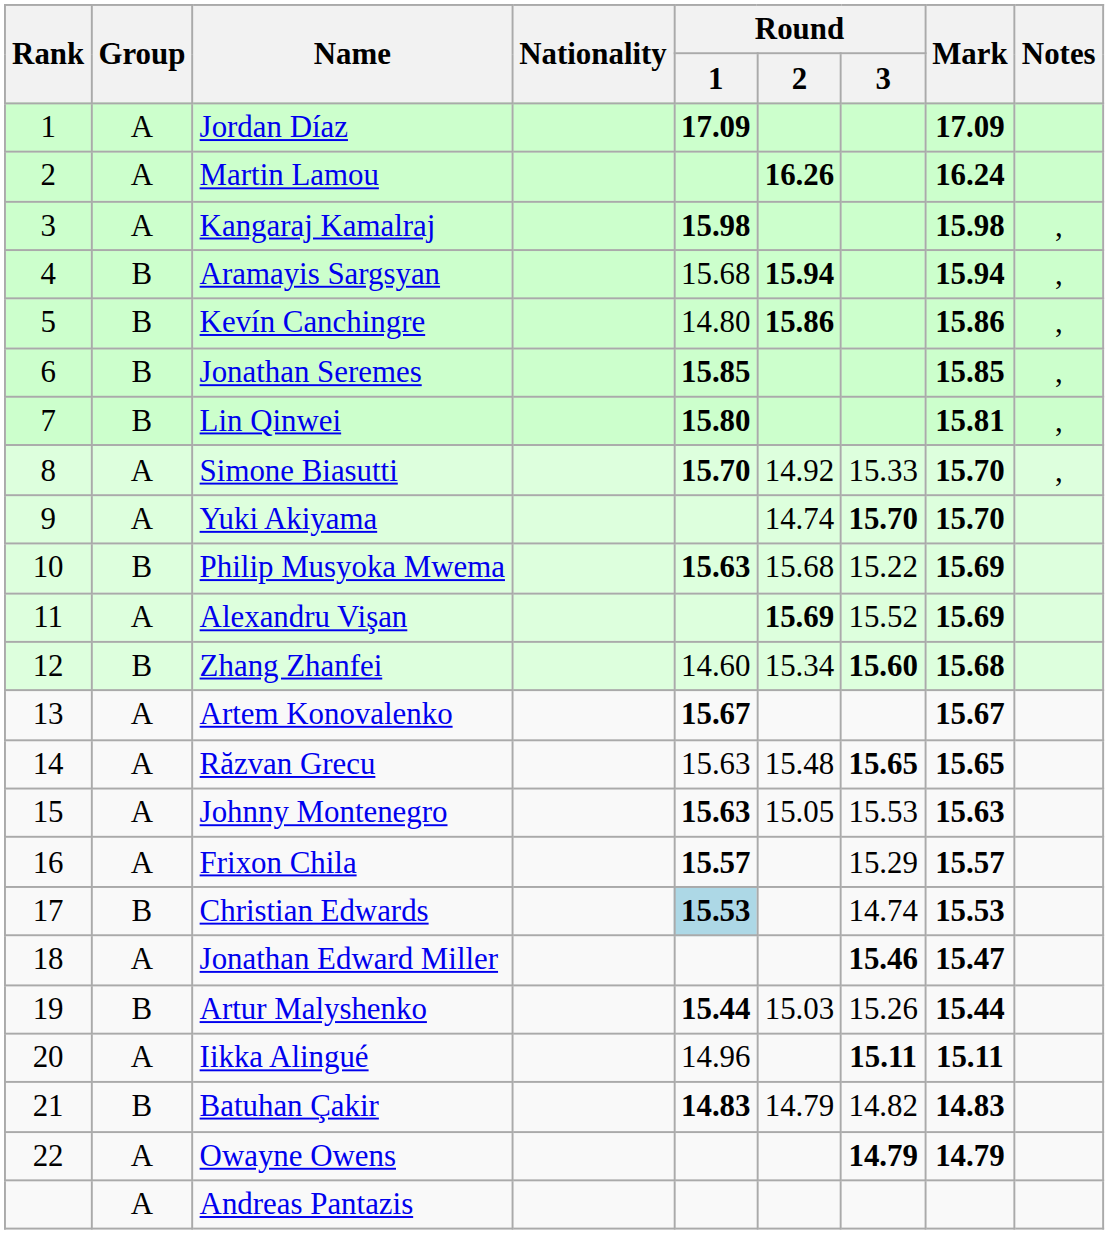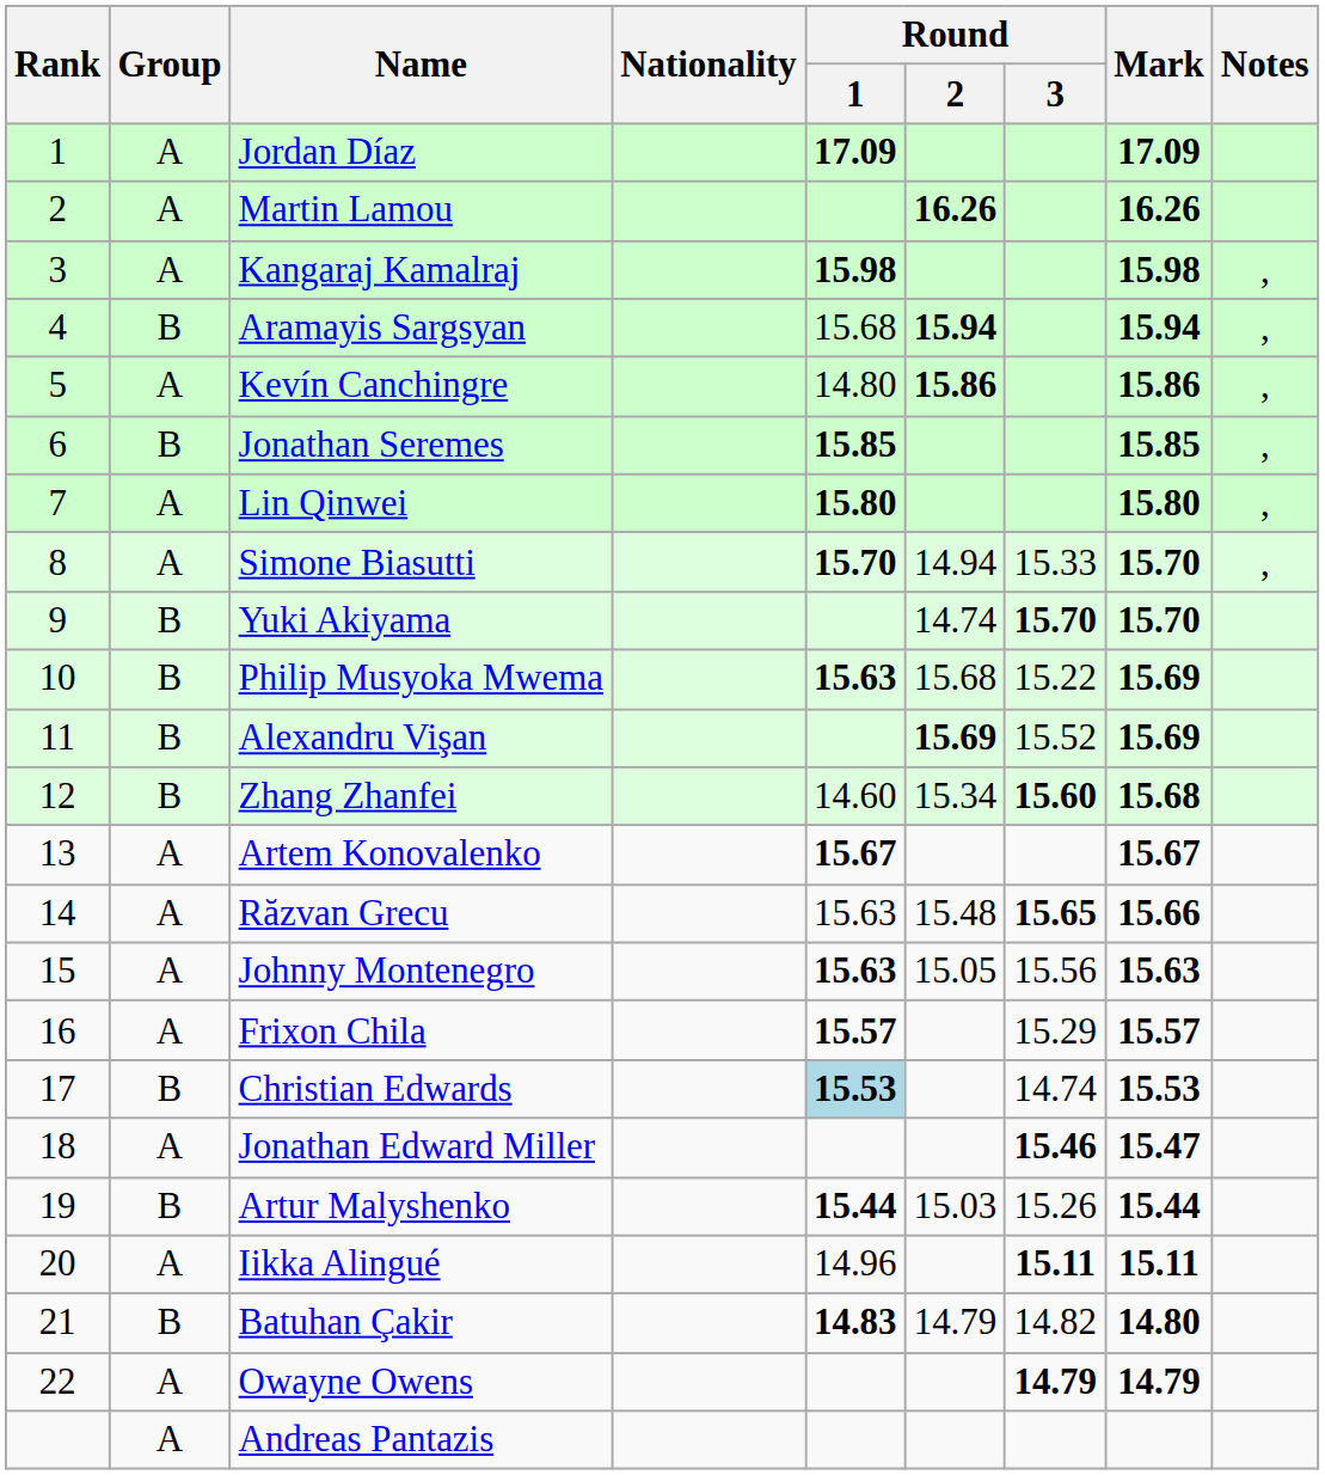Martin Lamou | Mark: 16.24 -> 16.26
Kevín Canchingre | Group: B -> A
Lin Qinwei | Group: B -> A
Lin Qinwei | Mark: 15.81 -> 15.80
Simone Biasutti | Round / 2: 14.92 -> 14.94
Yuki Akiyama | Group: A -> B
Alexandru Vişan | Group: A -> B
Răzvan Grecu | Mark: 15.65 -> 15.66
Johnny Montenegro | Round / 3: 15.53 -> 15.56
Batuhan Çakir | Mark: 14.83 -> 14.80
